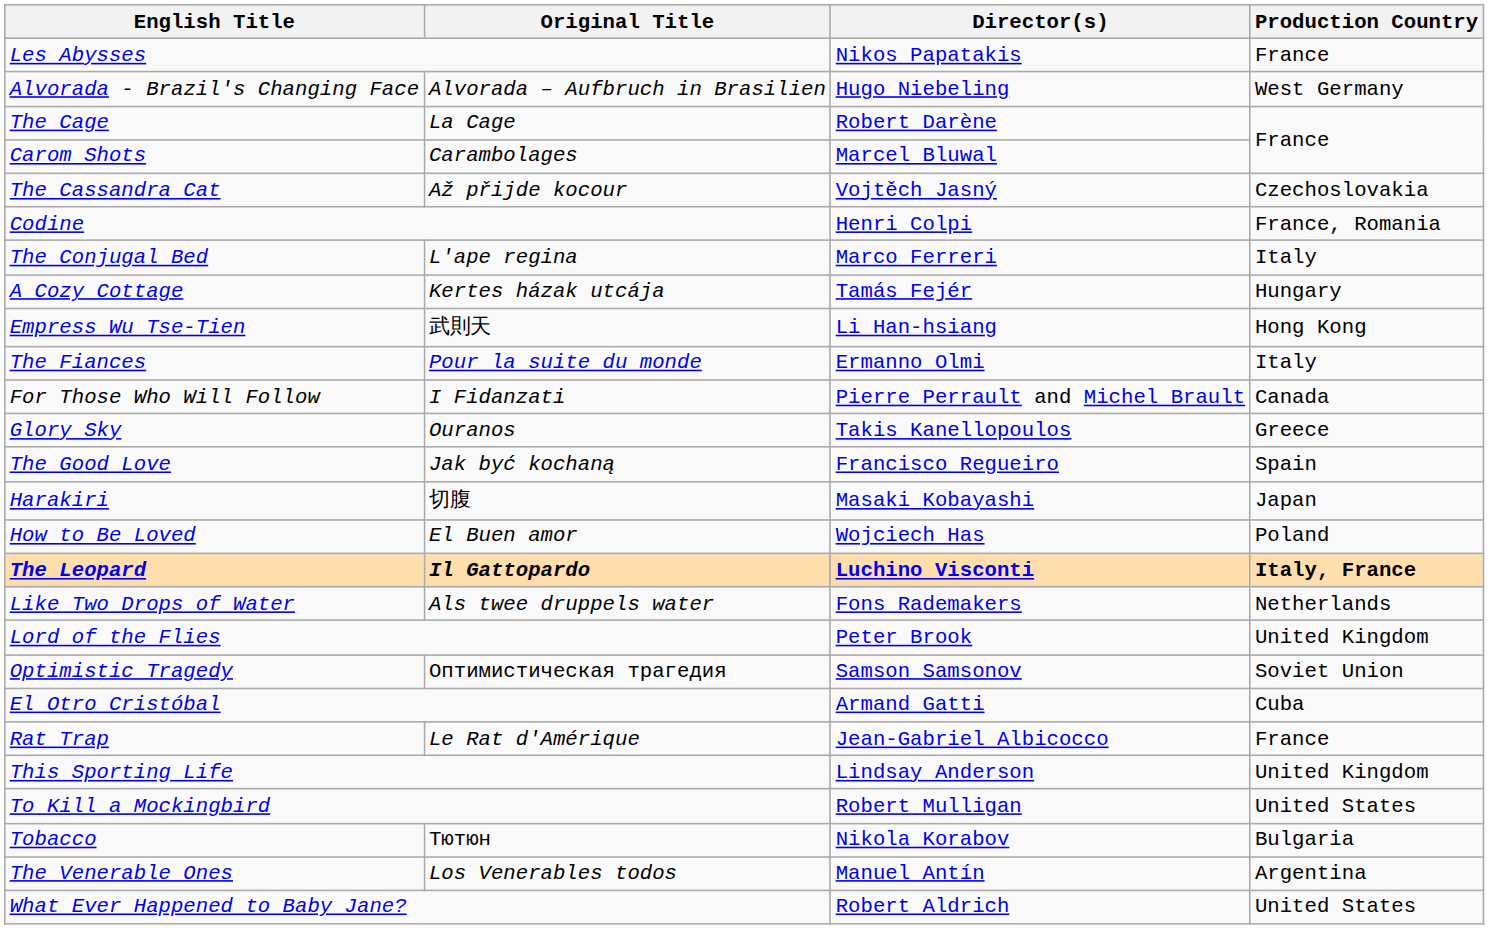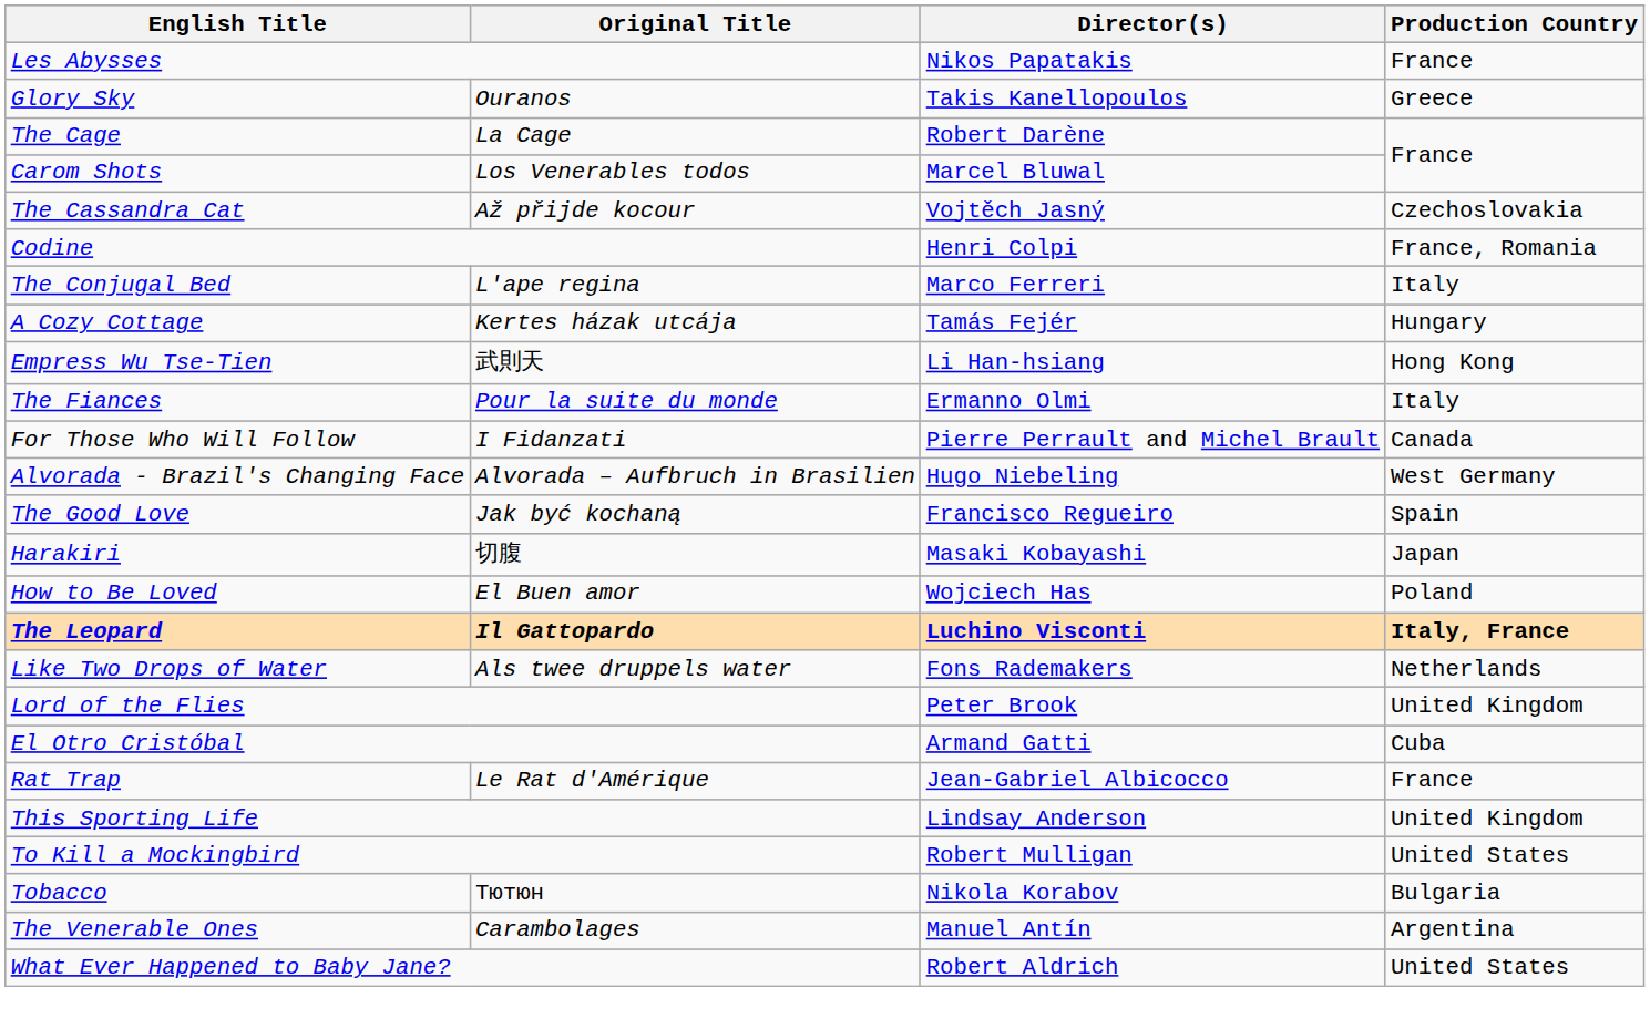rows swapped: Alvorada - Brazil's Changing Face <-> Glory Sky
Carom Shots | Original Title: Carambolages -> Los Venerables todos
- row: Optimistic Tragedy | Оптимистическая трагедия | Samson Samsonov | Soviet Union
The Venerable Ones | Original Title: Los Venerables todos -> Carambolages
